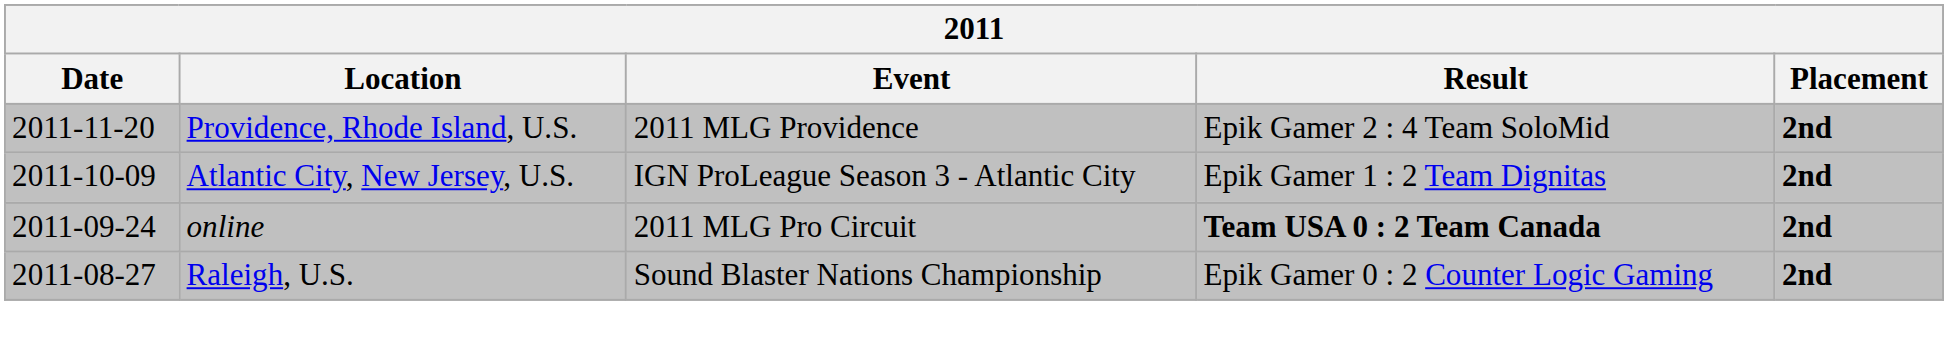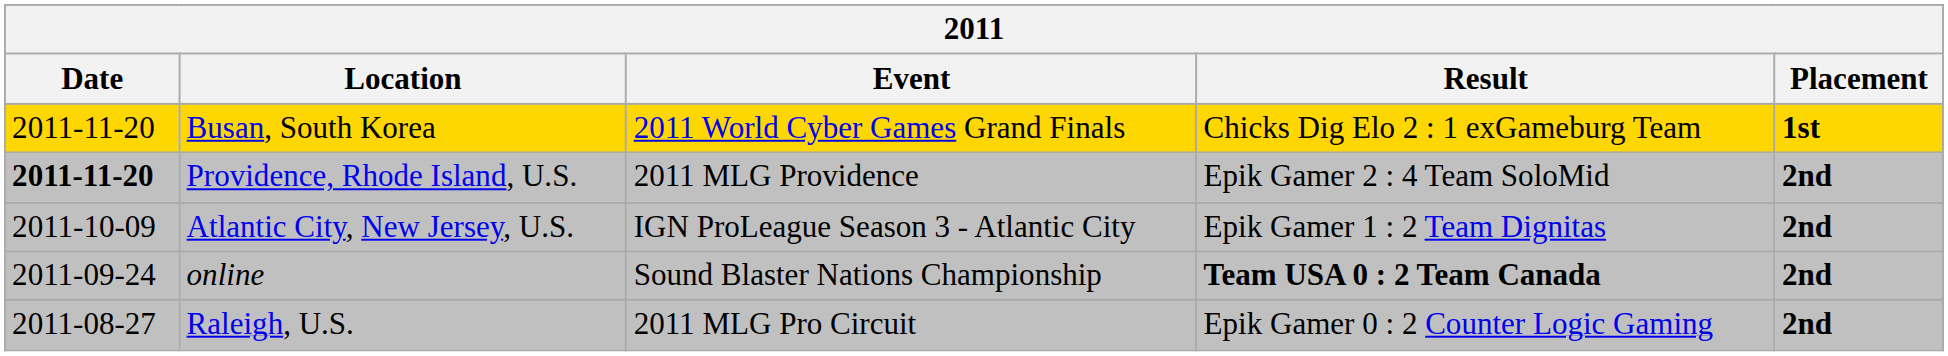+ row: 2011-11-20 | Busan, South Korea | 2011 World Cyber Games Grand Finals | Chicks Dig Elo 2 : 1 exGameburg Team | 1st
Providence, Rhode Island, U.S. | Date: normal -> bold
online | Event: 2011 MLG Pro Circuit -> Sound Blaster Nations Championship
Raleigh, U.S. | Event: Sound Blaster Nations Championship -> 2011 MLG Pro Circuit
